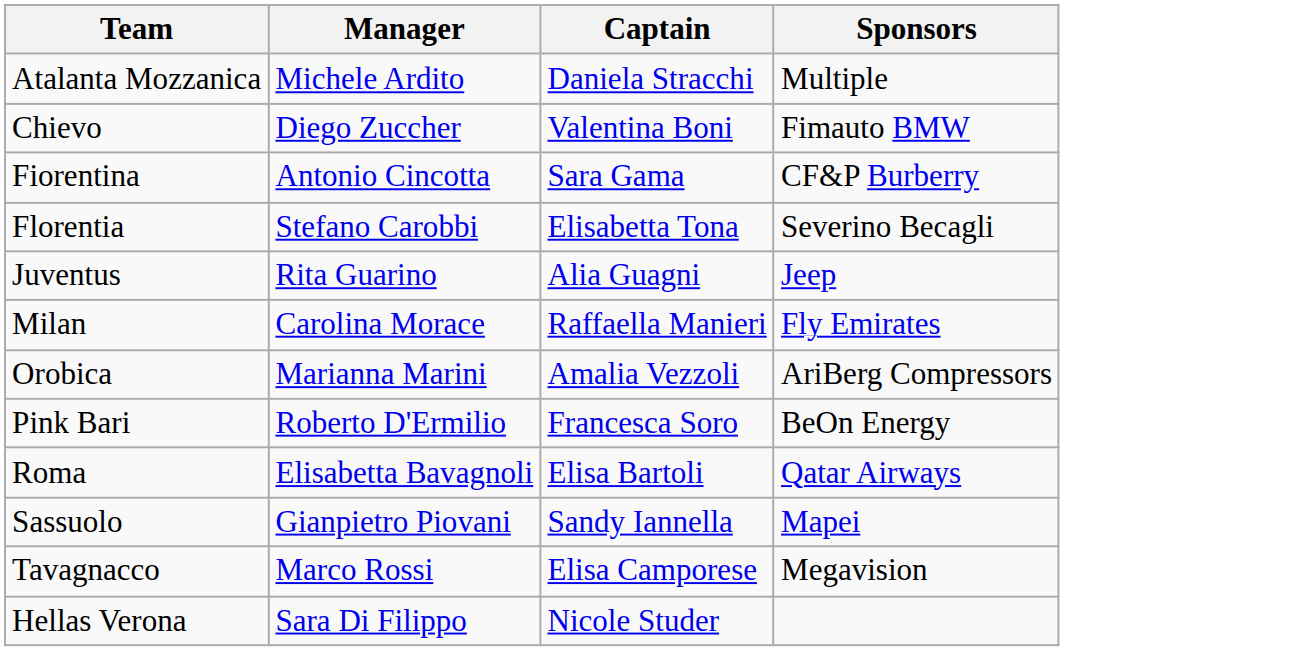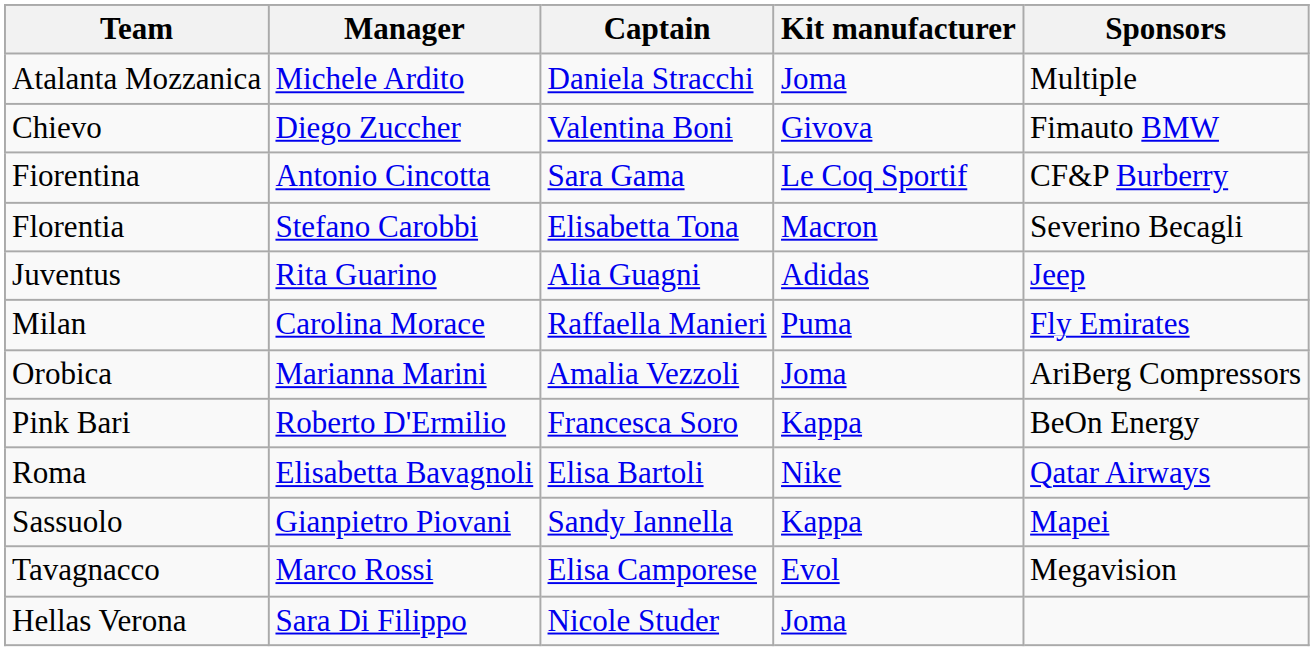+ column: Kit manufacturer | Joma | Givova | Le Coq Sportif | Macron | Adidas | Puma | Joma | Kappa | Nike | Kappa | Evol | Joma
